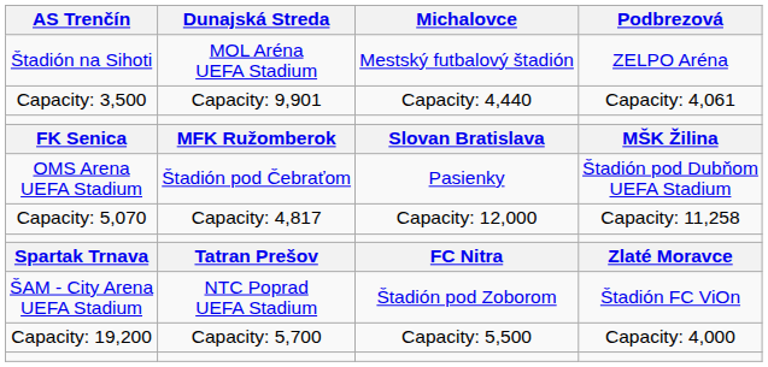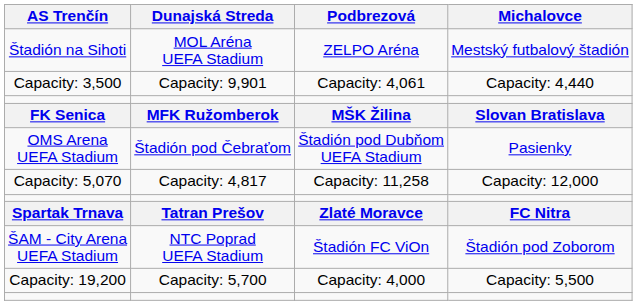columns swapped: Podbrezová <-> Michalovce
